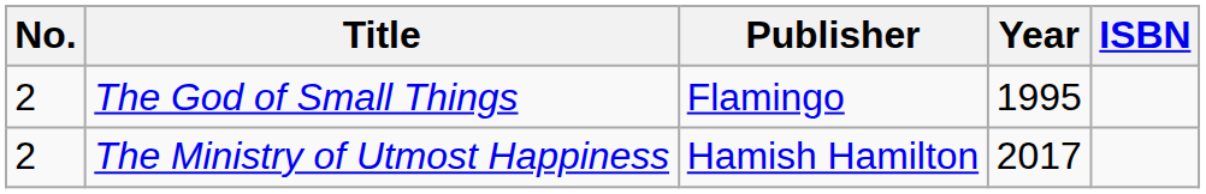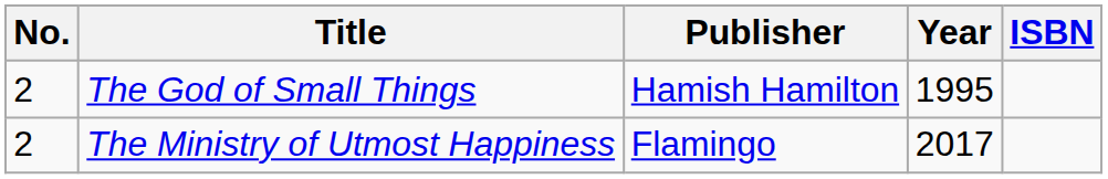The God of Small Things | Publisher: Flamingo -> Hamish Hamilton
The Ministry of Utmost Happiness | Publisher: Hamish Hamilton -> Flamingo
